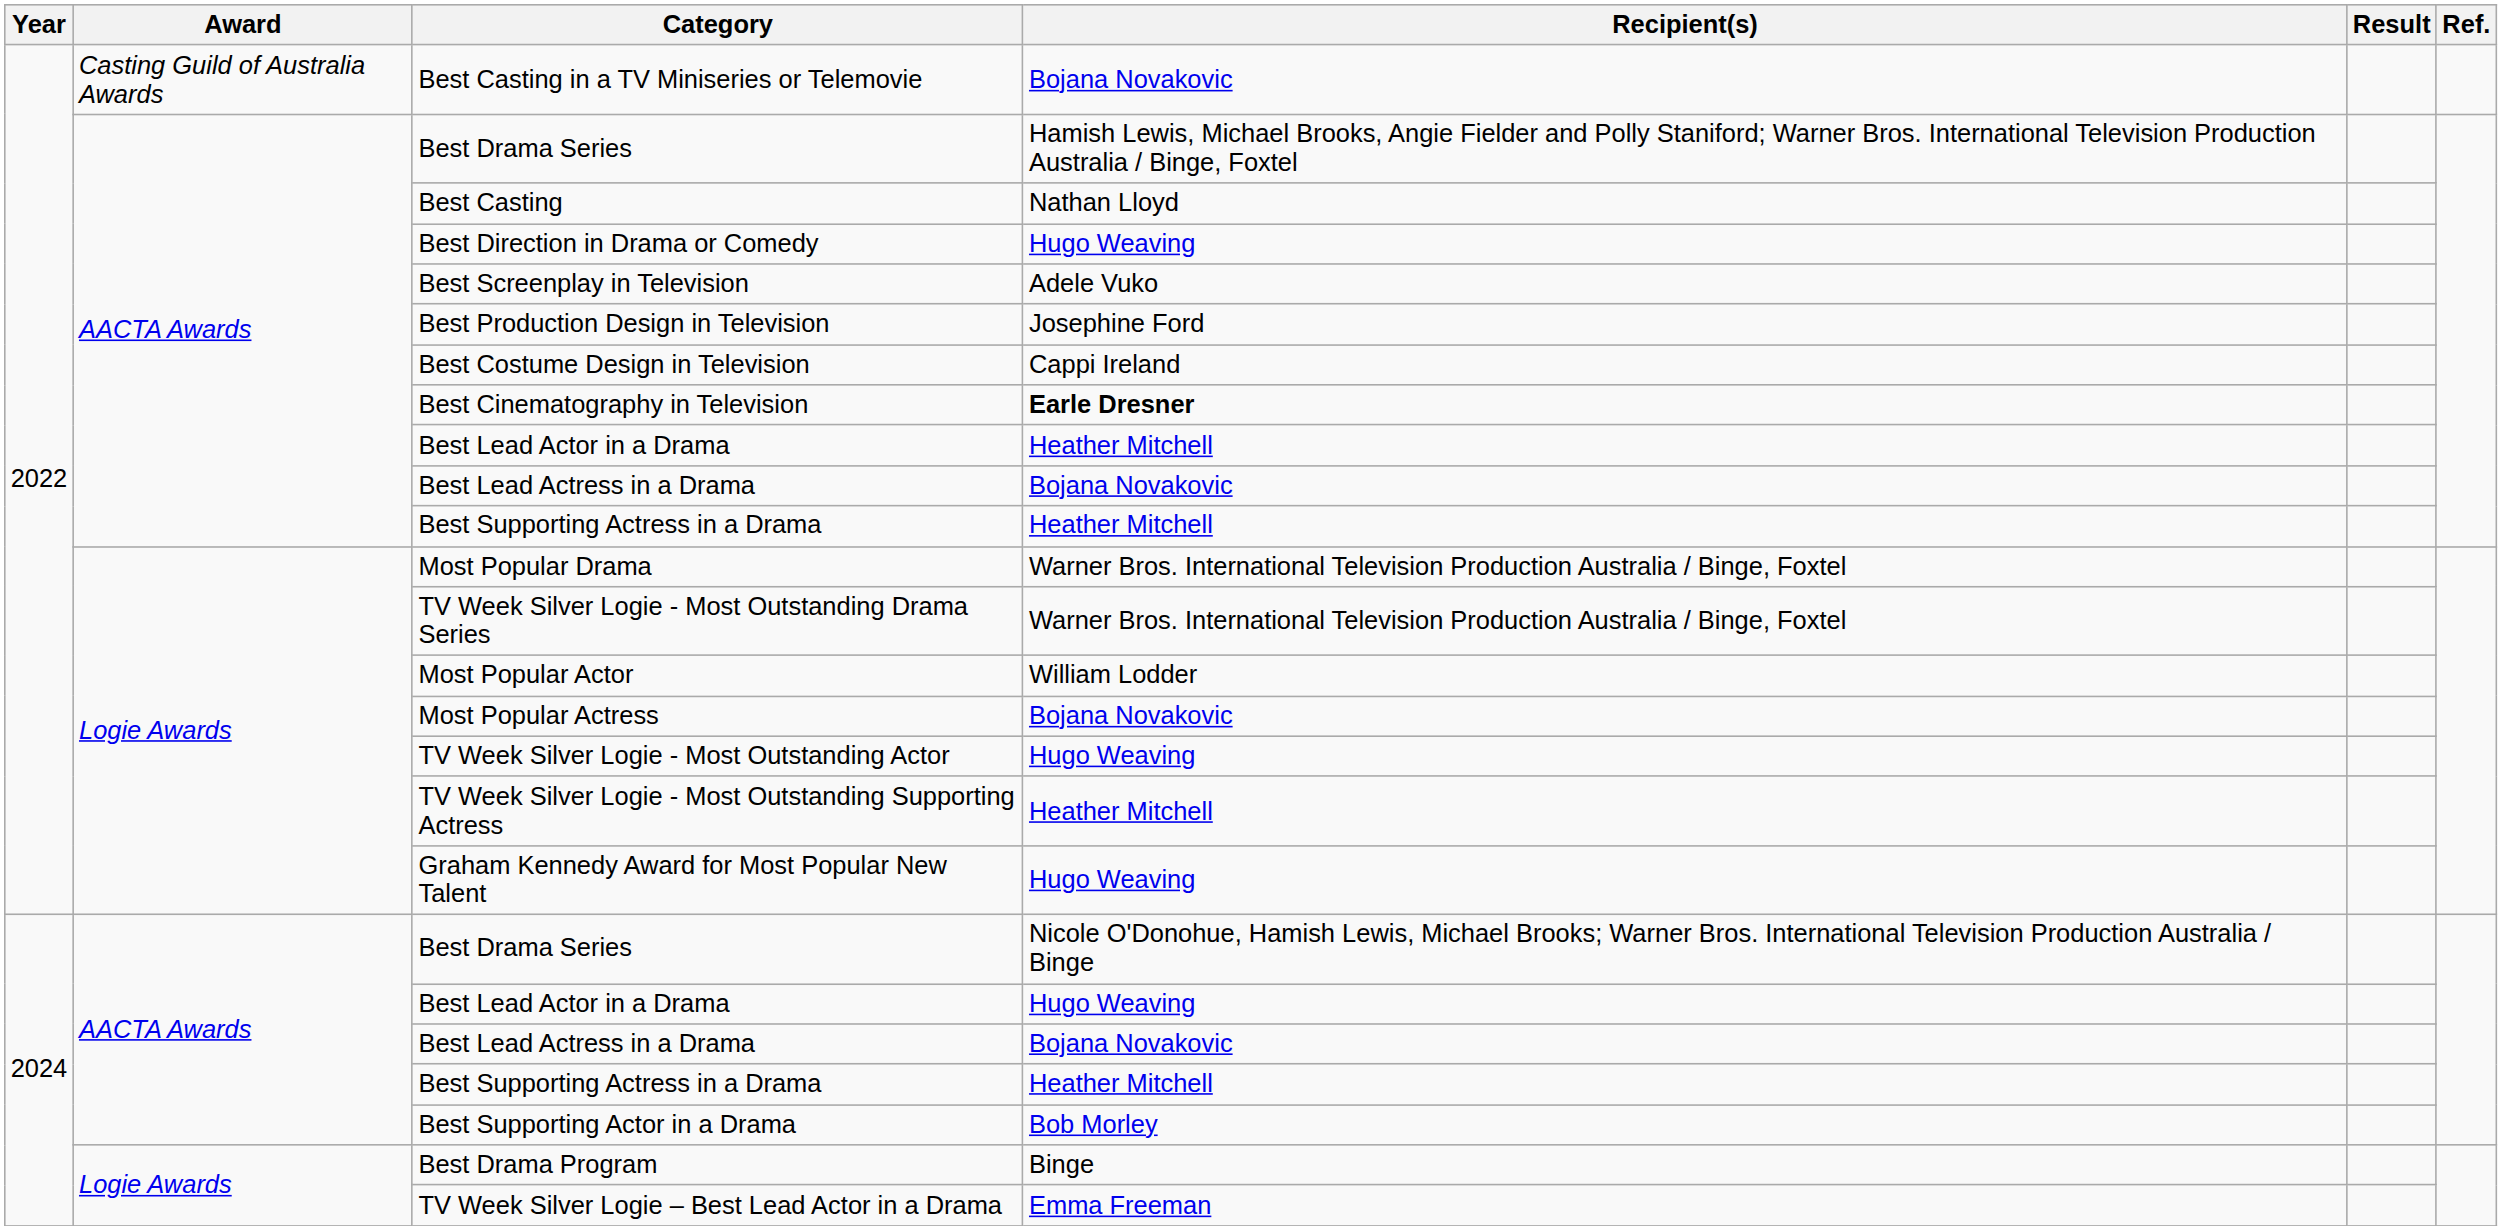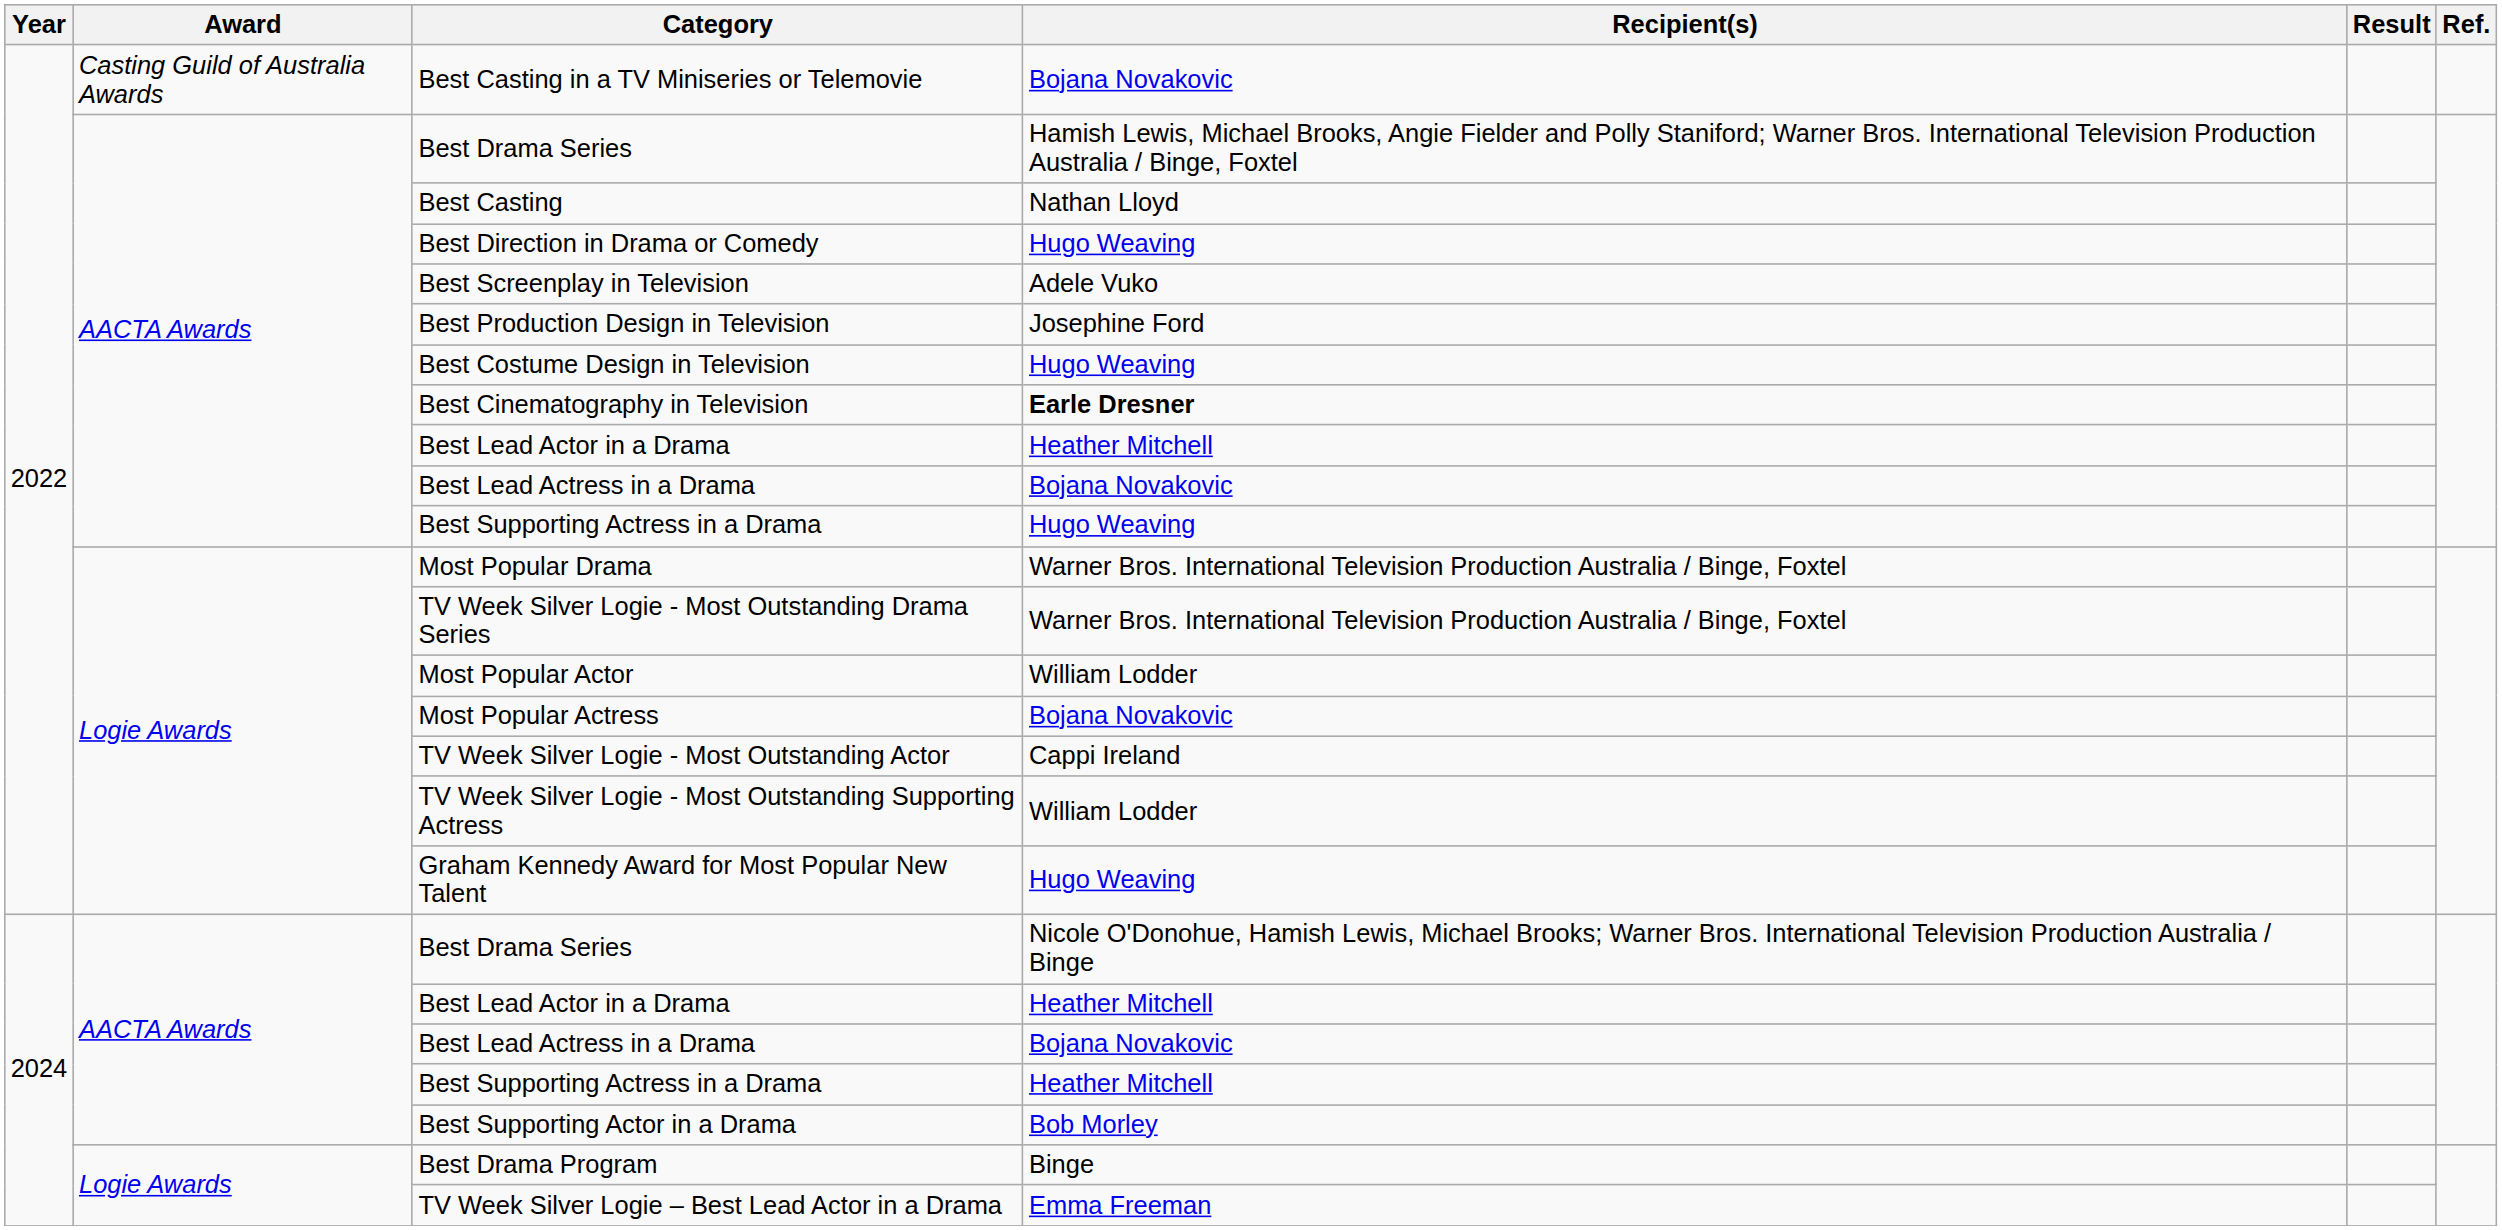Best Costume Design in Television | Recipient(s): Cappi Ireland -> Hugo Weaving
2022 / Best Supporting Actress in a Drama | Recipient(s): Heather Mitchell -> Hugo Weaving
TV Week Silver Logie - Most Outstanding Actor | Recipient(s): Hugo Weaving -> Cappi Ireland
TV Week Silver Logie - Most Outstanding Supporting Actress | Recipient(s): Heather Mitchell -> William Lodder
2024 / Best Lead Actor in a Drama | Recipient(s): Hugo Weaving -> Heather Mitchell
